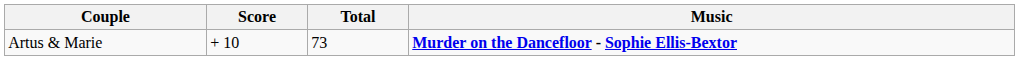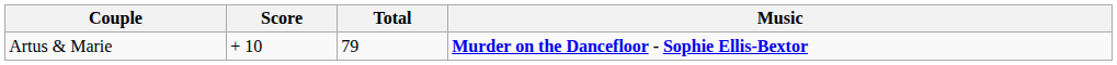Artus & Marie | Total: 73 -> 79
